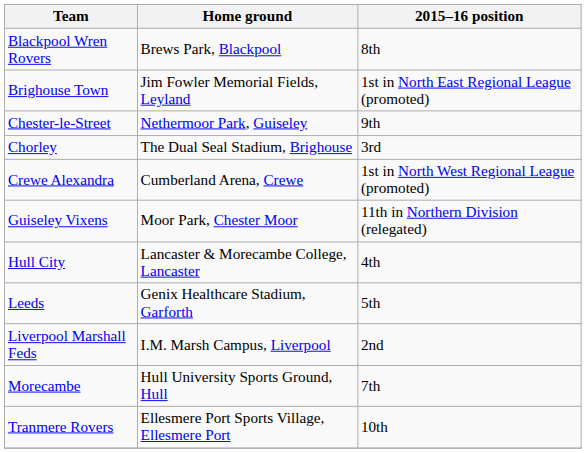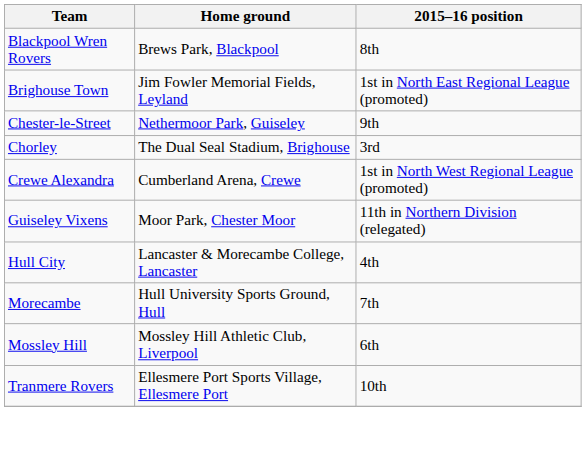- row: Leeds | Genix Healthcare Stadium, Garforth | 5th
- row: Liverpool Marshall Feds | I.M. Marsh Campus, Liverpool | 2nd
+ row: Mossley Hill | Mossley Hill Athletic Club, Liverpool | 6th
